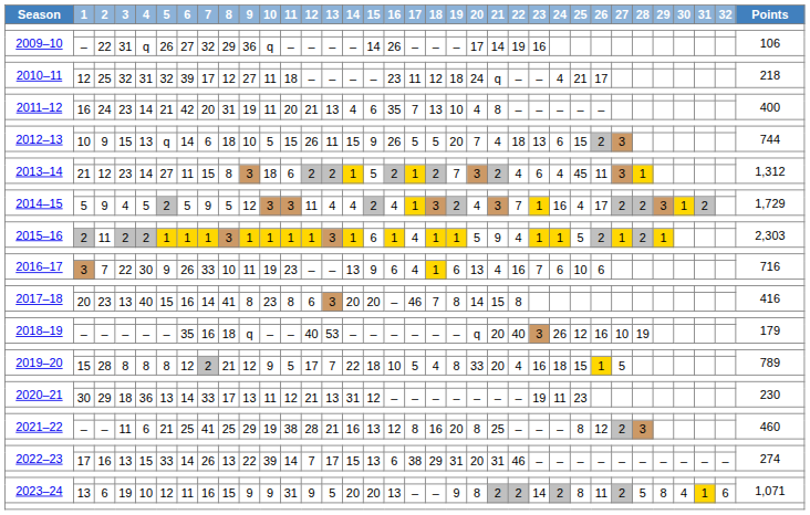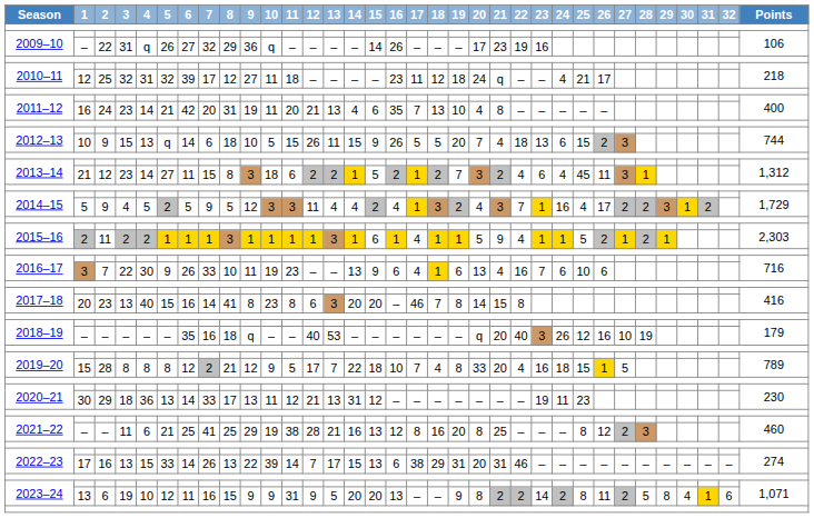2009–10 / – | 21: 14 -> 23
2019–20 / 15 | 17: 5 -> 7
